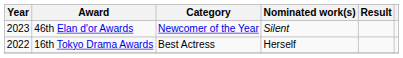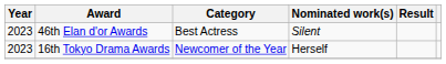46th Elan d'or Awards | Category: Newcomer of the Year -> Best Actress
16th Tokyo Drama Awards | Year: 2022 -> 2023
16th Tokyo Drama Awards | Category: Best Actress -> Newcomer of the Year
